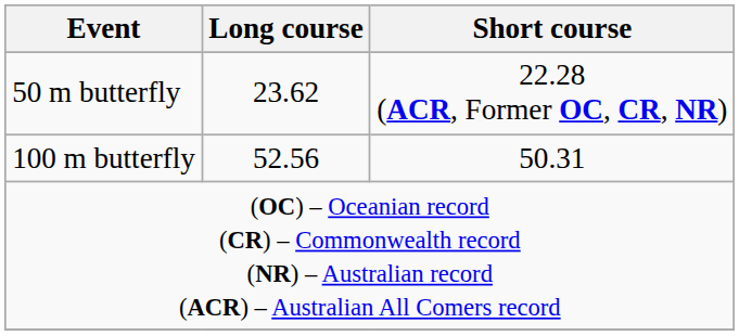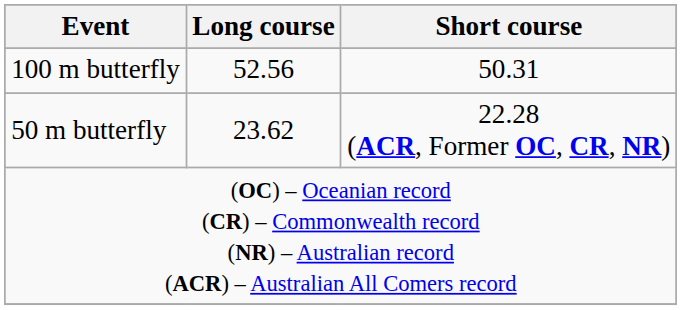rows swapped: 50 m butterfly <-> 100 m butterfly
